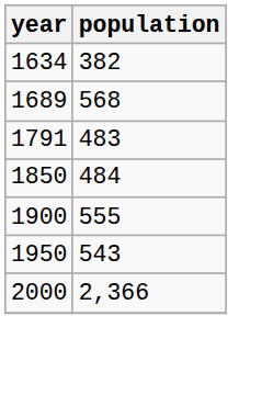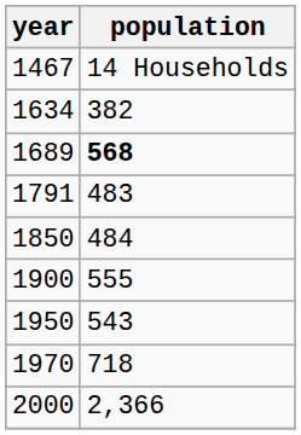+ row: 1467 | 14 Households
1689 | population: normal -> bold
+ row: 1970 | 718
